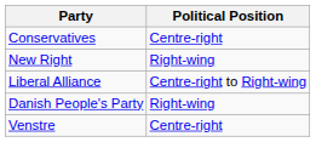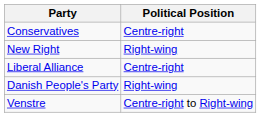Liberal Alliance | Political Position: Centre-right to Right-wing -> Centre-right
Venstre | Political Position: Centre-right -> Centre-right to Right-wing
